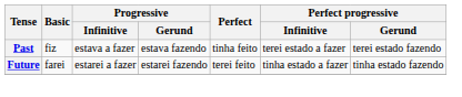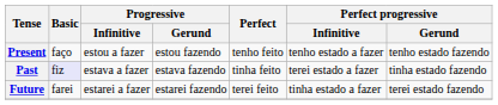+ row: Present | faço | estou a fazer | estou fazendo | tenho feito | tenho estado a fazer | tenho estado fazendo
Past | Basic: no background -> lavender background
Past | Perfect progressive / Gerund: terei estado fazendo -> tinha estado fazendo
Future | Perfect progressive / Gerund: tinha estado fazendo -> terei estado fazendo
